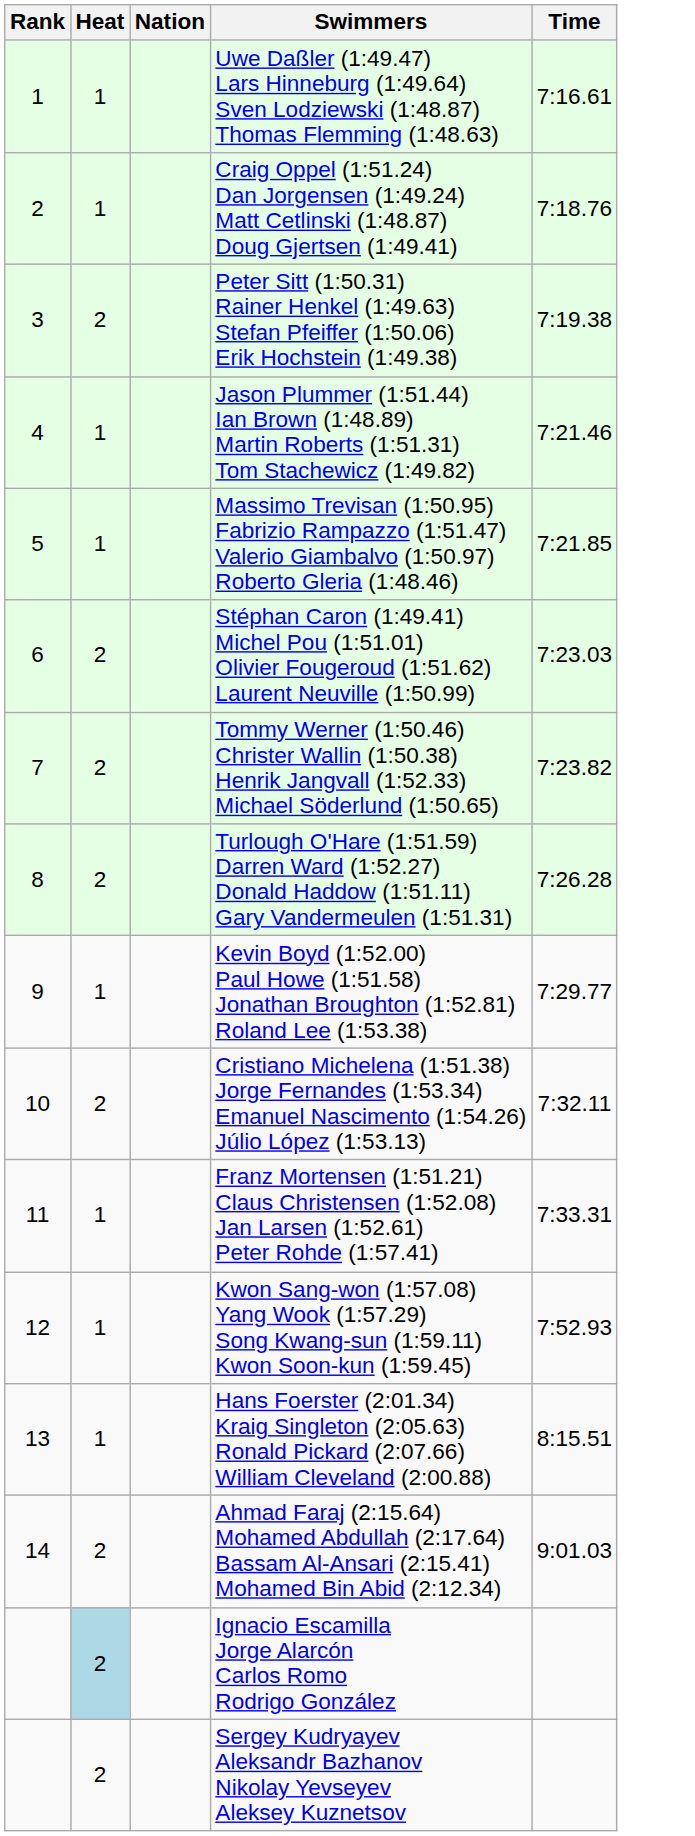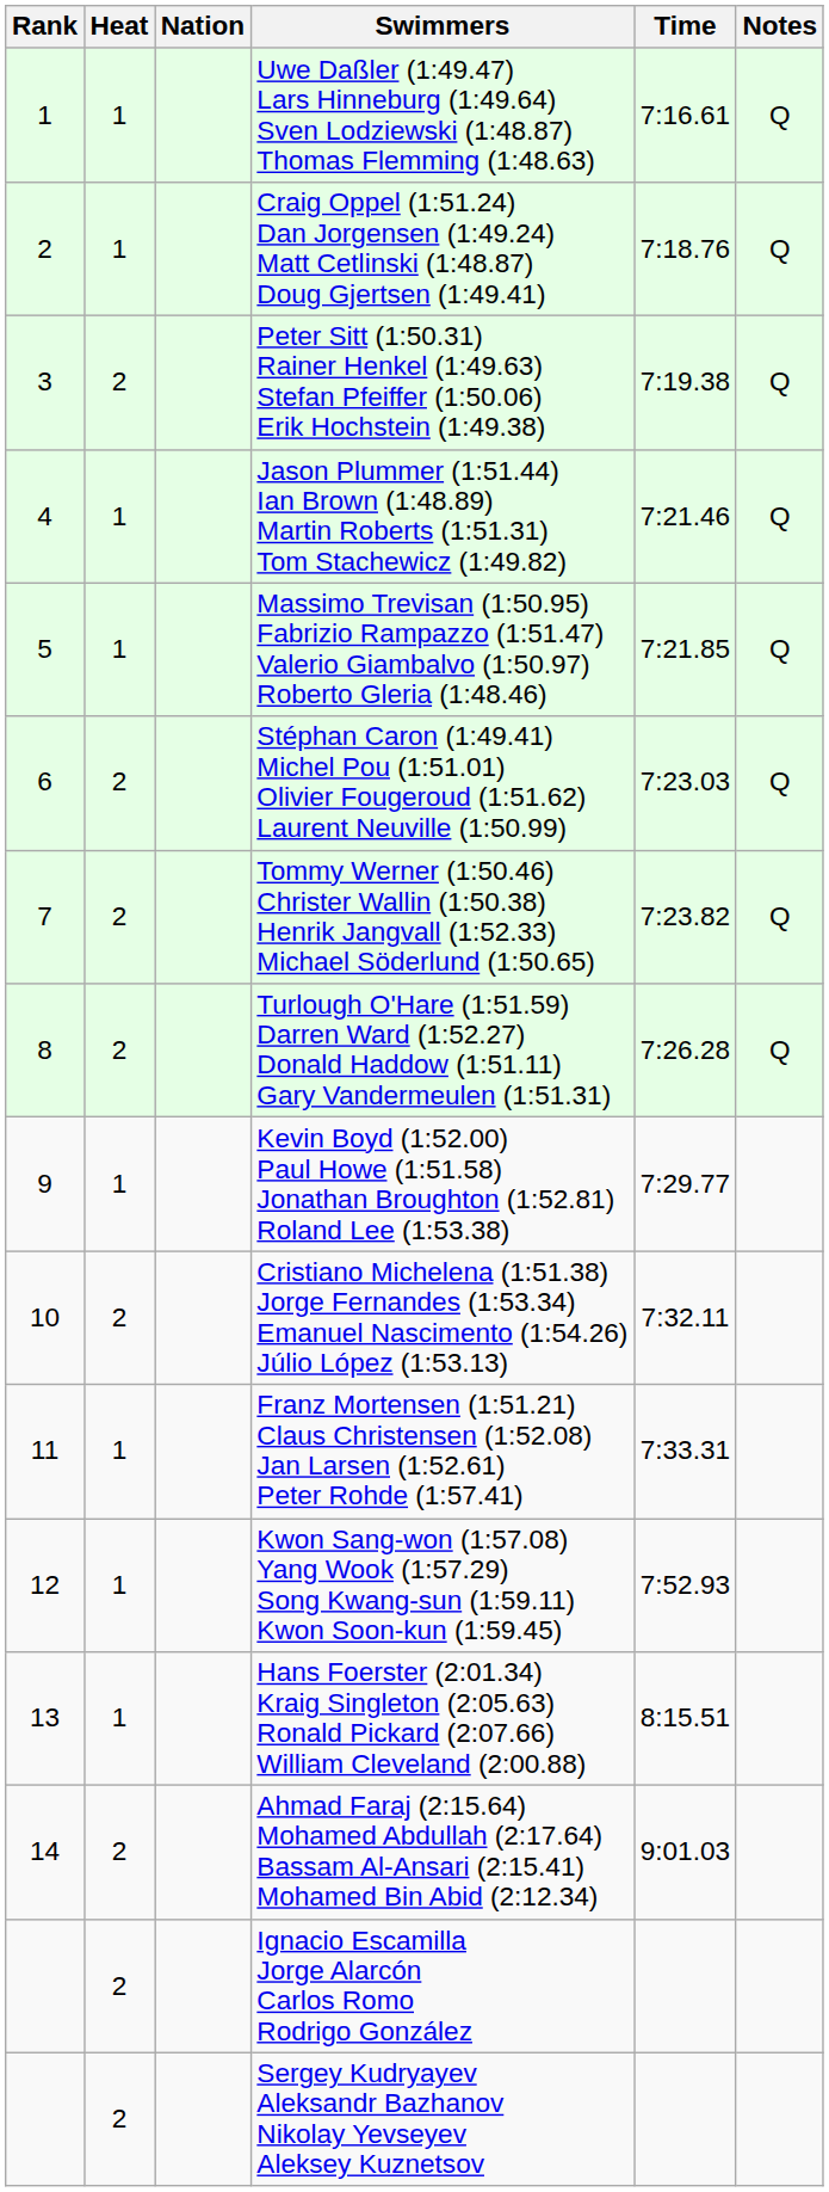+ column: Notes | Q | Q | Q | Q | Q | Q | Q | Q
Ignacio Escamilla Jorge Alarcón Carlos Romo Rodrigo González | Heat: lightblue background -> no background
